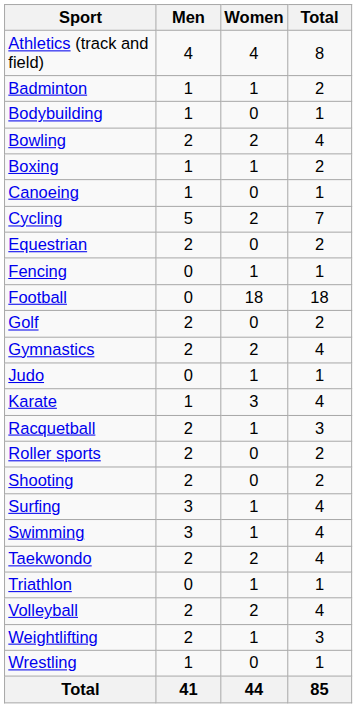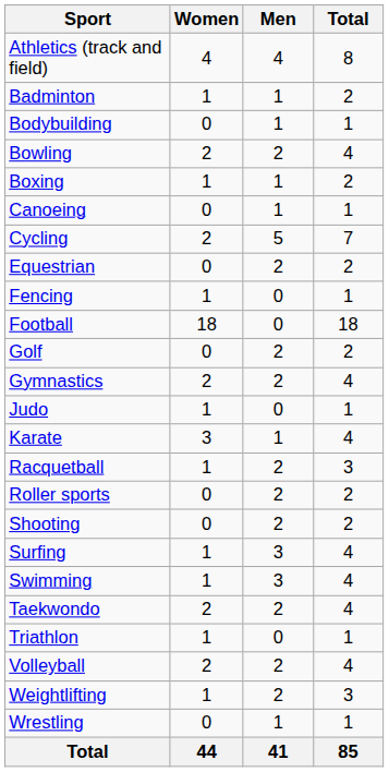columns swapped: Men <-> Women
